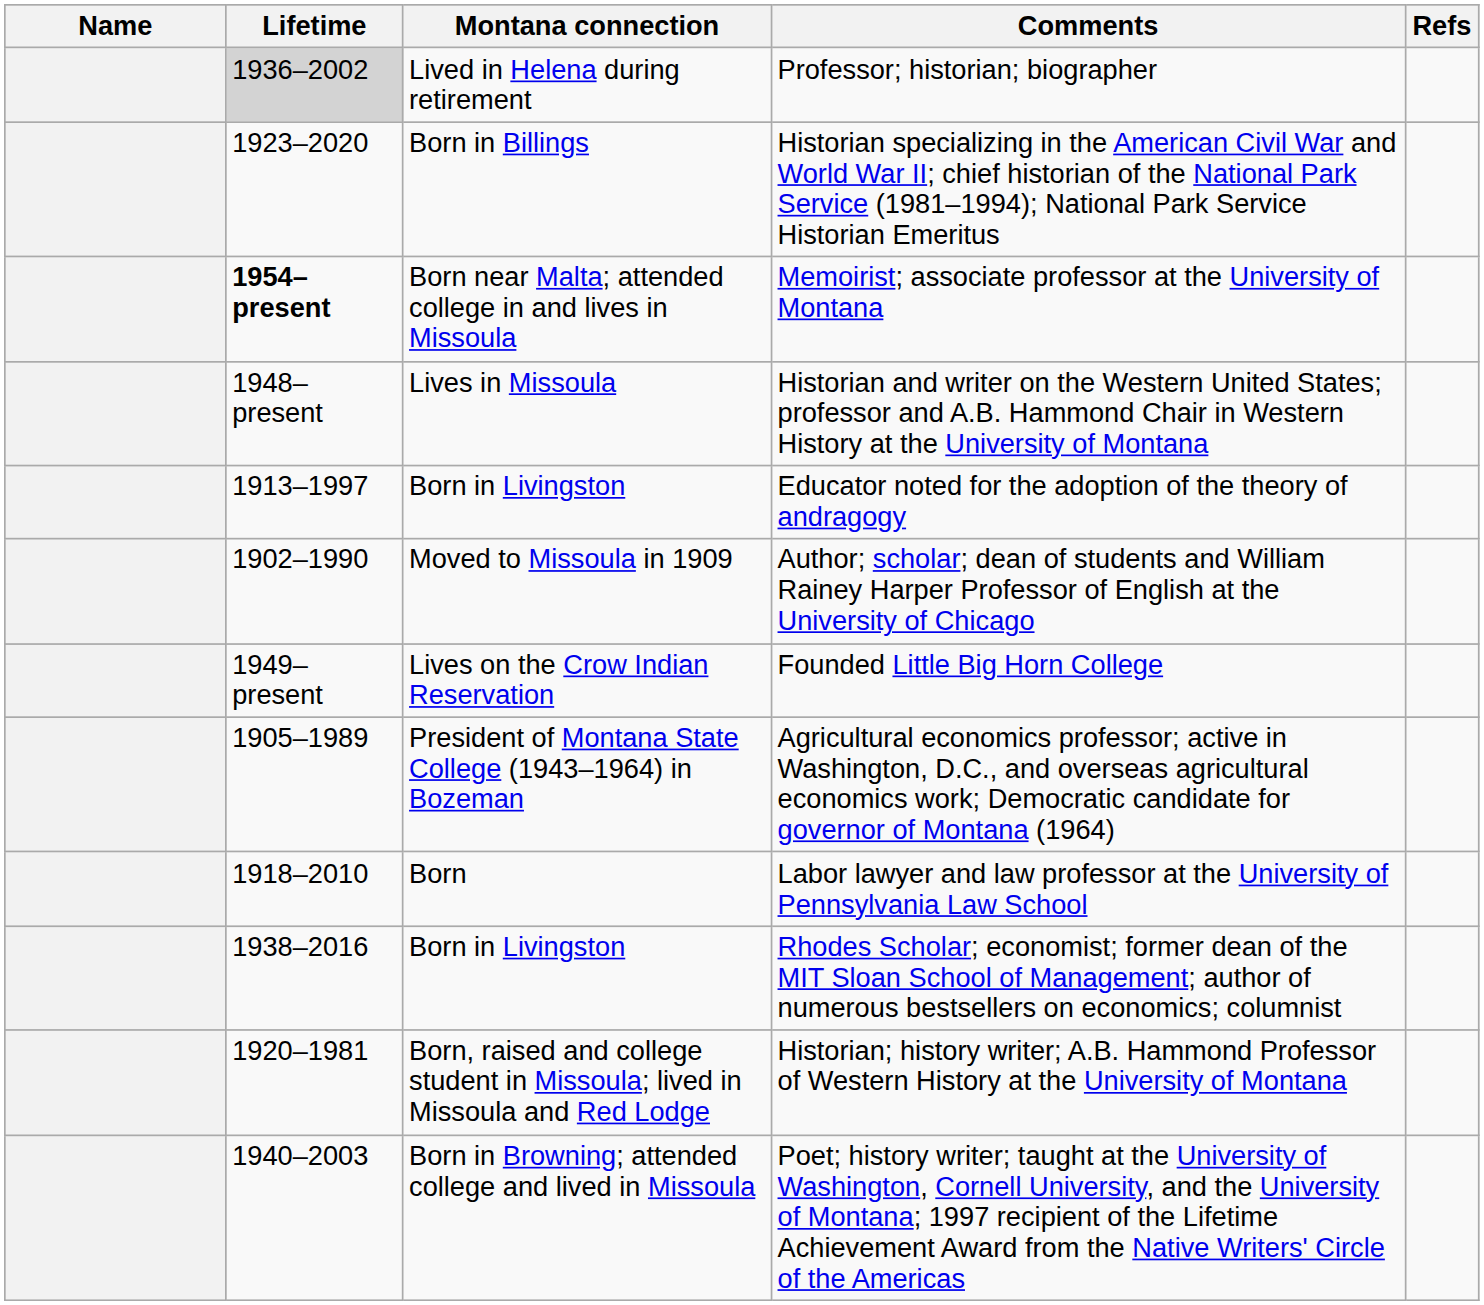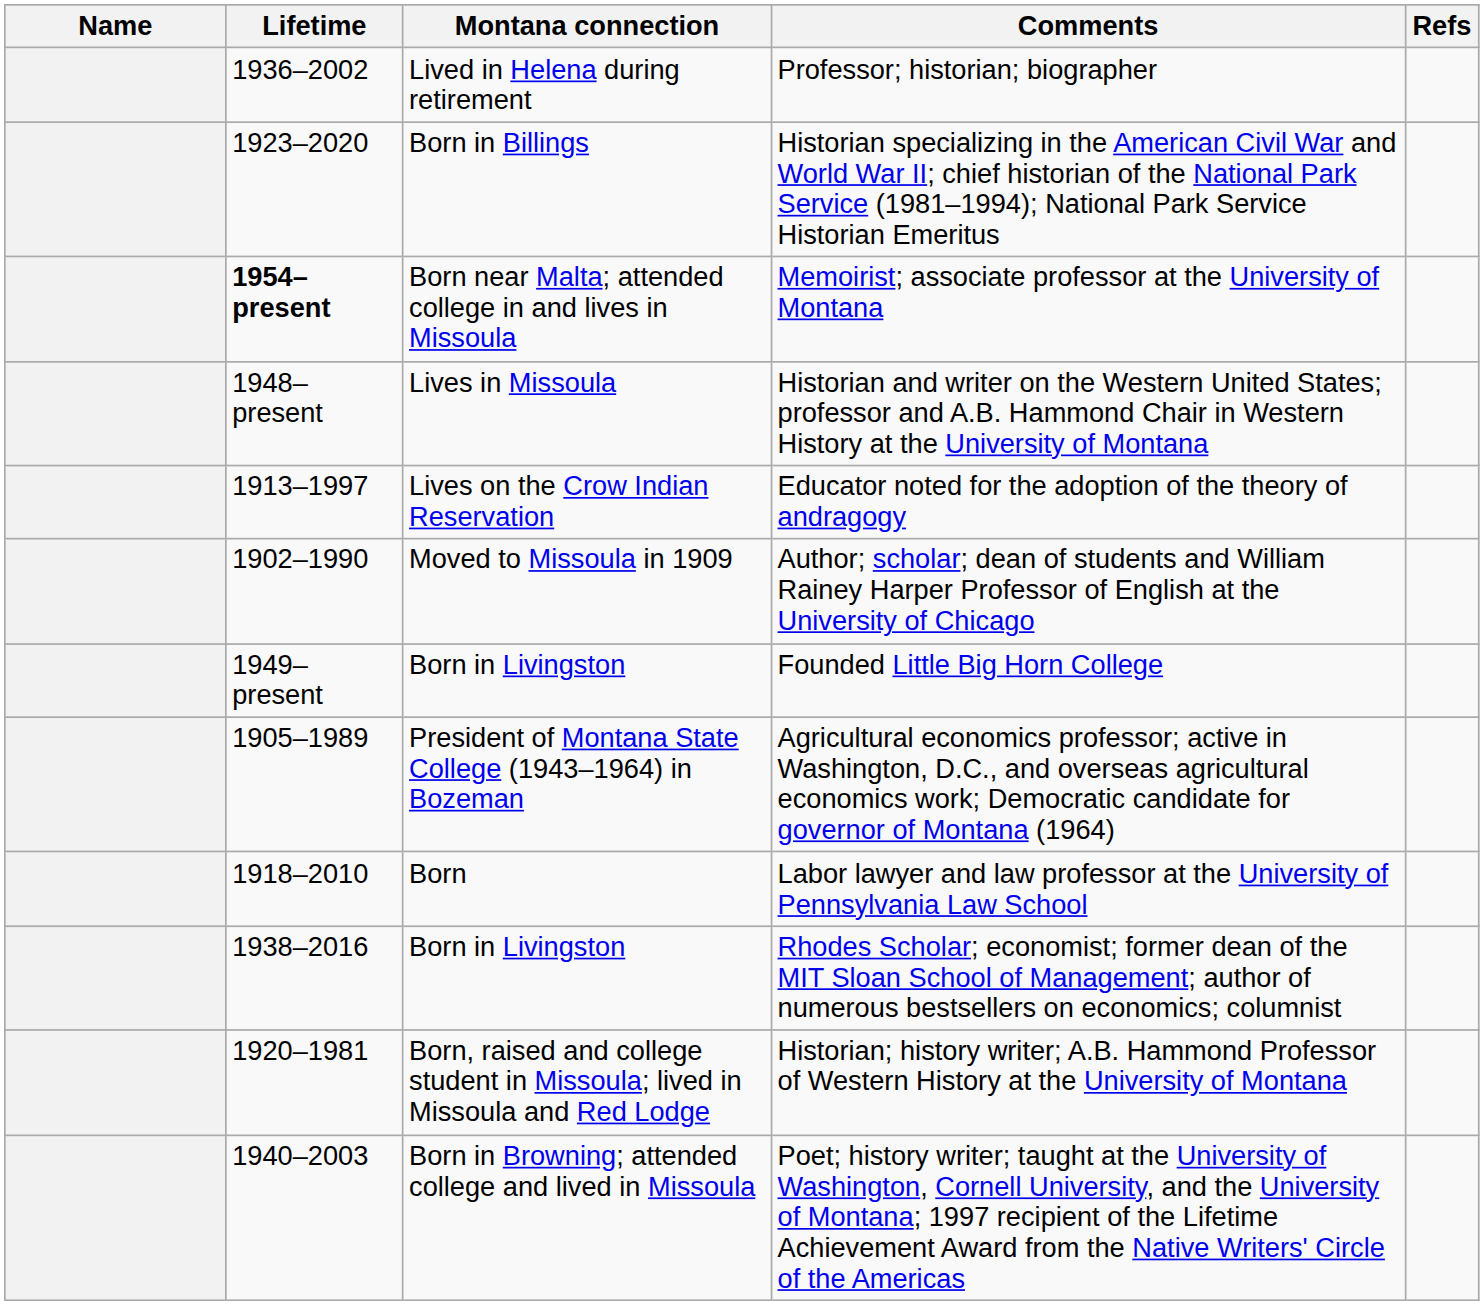Professor; historian; biographer | Lifetime: lightgrey background -> no background
Educator noted for the adoption of the theory of andragogy | Montana connection: Born in Livingston -> Lives on the Crow Indian Reservation
Founded Little Big Horn College | Montana connection: Lives on the Crow Indian Reservation -> Born in Livingston
